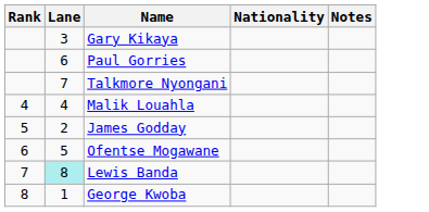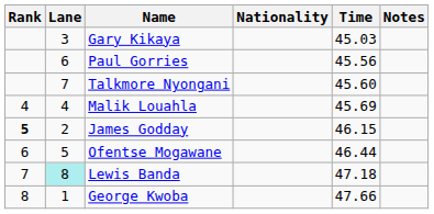+ column: Time | 45.03 | 45.56 | 45.60 | 45.69 | 46.15 | 46.44 | 47.18 | 47.66
James Godday | Rank: normal -> bold
